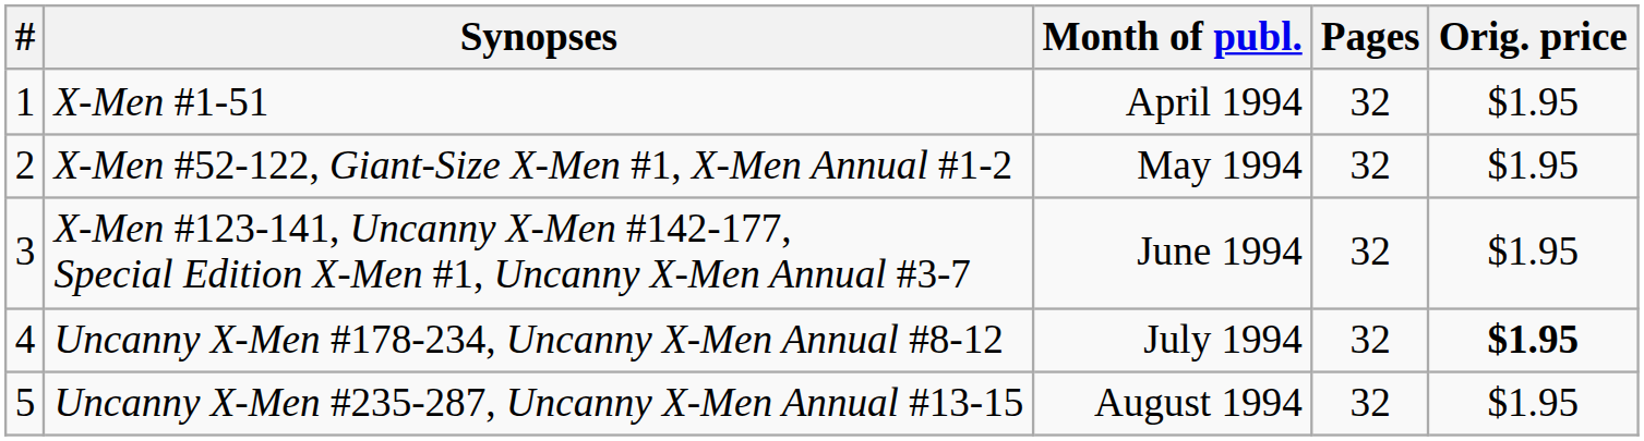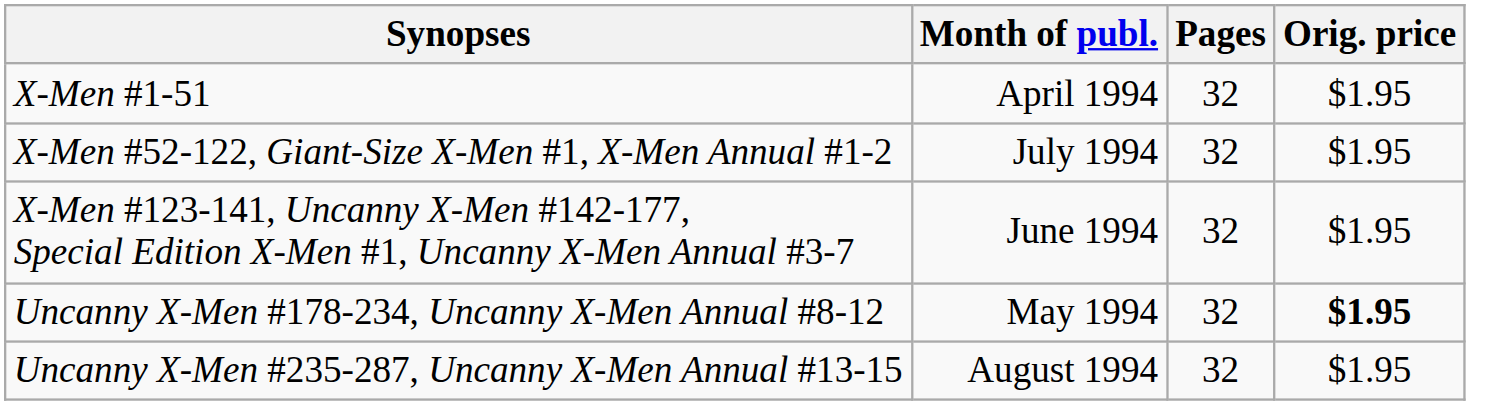- column: # | 1 | 2 | 3 | 4 | 5
X-Men #52-122, Giant-Size X-Men #1, X-Men Annual #1-2 | Month of publ.: May 1994 -> July 1994
Uncanny X-Men #178-234, Uncanny X-Men Annual #8-12 | Month of publ.: July 1994 -> May 1994
